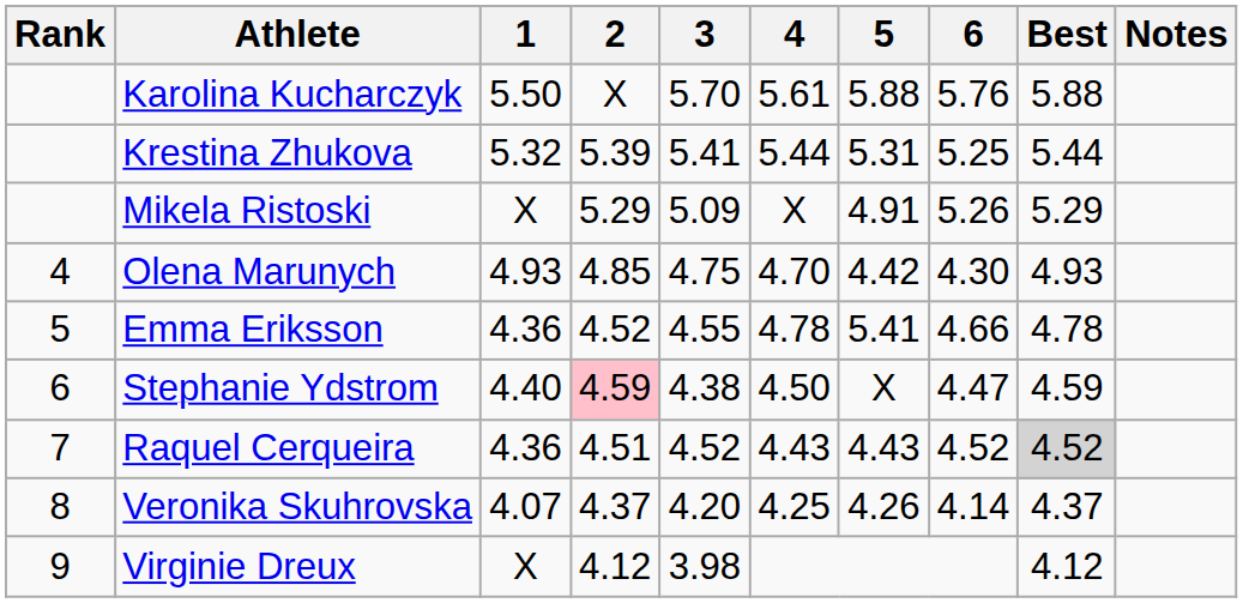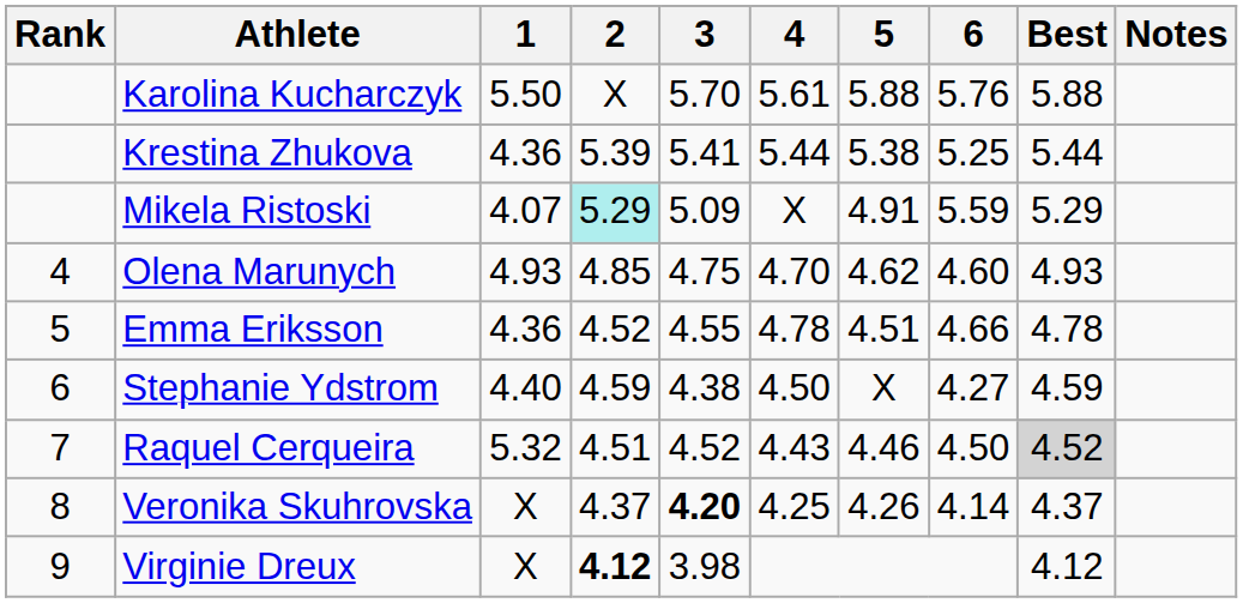Krestina Zhukova | 1: 5.32 -> 4.36
Krestina Zhukova | 5: 5.31 -> 5.38
Mikela Ristoski | 1: X -> 4.07
Mikela Ristoski | 2: no background -> paleturquoise background
Mikela Ristoski | 6: 5.26 -> 5.59
Olena Marunych | 5: 4.42 -> 4.62
Olena Marunych | 6: 4.30 -> 4.60
Emma Eriksson | 5: 5.41 -> 4.51
Stephanie Ydstrom | 2: pink background -> no background
Stephanie Ydstrom | 6: 4.47 -> 4.27
Raquel Cerqueira | 1: 4.36 -> 5.32
Raquel Cerqueira | 5: 4.43 -> 4.46
Raquel Cerqueira | 6: 4.52 -> 4.50
Veronika Skuhrovska | 1: 4.07 -> X
Veronika Skuhrovska | 3: normal -> bold
Virginie Dreux | 2: normal -> bold
